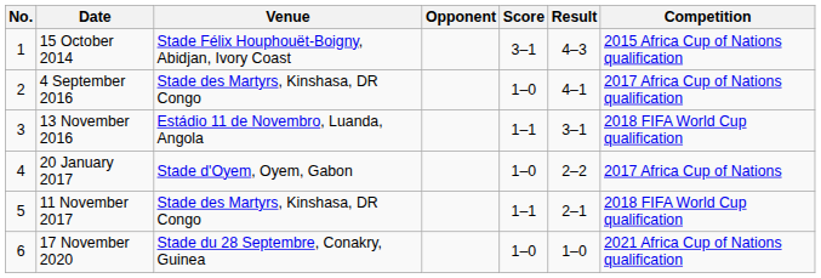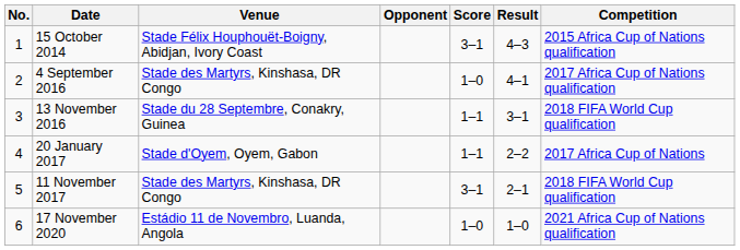13 November 2016 | Venue: Estádio 11 de Novembro, Luanda, Angola -> Stade du 28 Septembre, Conakry, Guinea
20 January 2017 | Score: 1–0 -> 1–1
11 November 2017 | Score: 1–1 -> 3–1
17 November 2020 | Venue: Stade du 28 Septembre, Conakry, Guinea -> Estádio 11 de Novembro, Luanda, Angola
